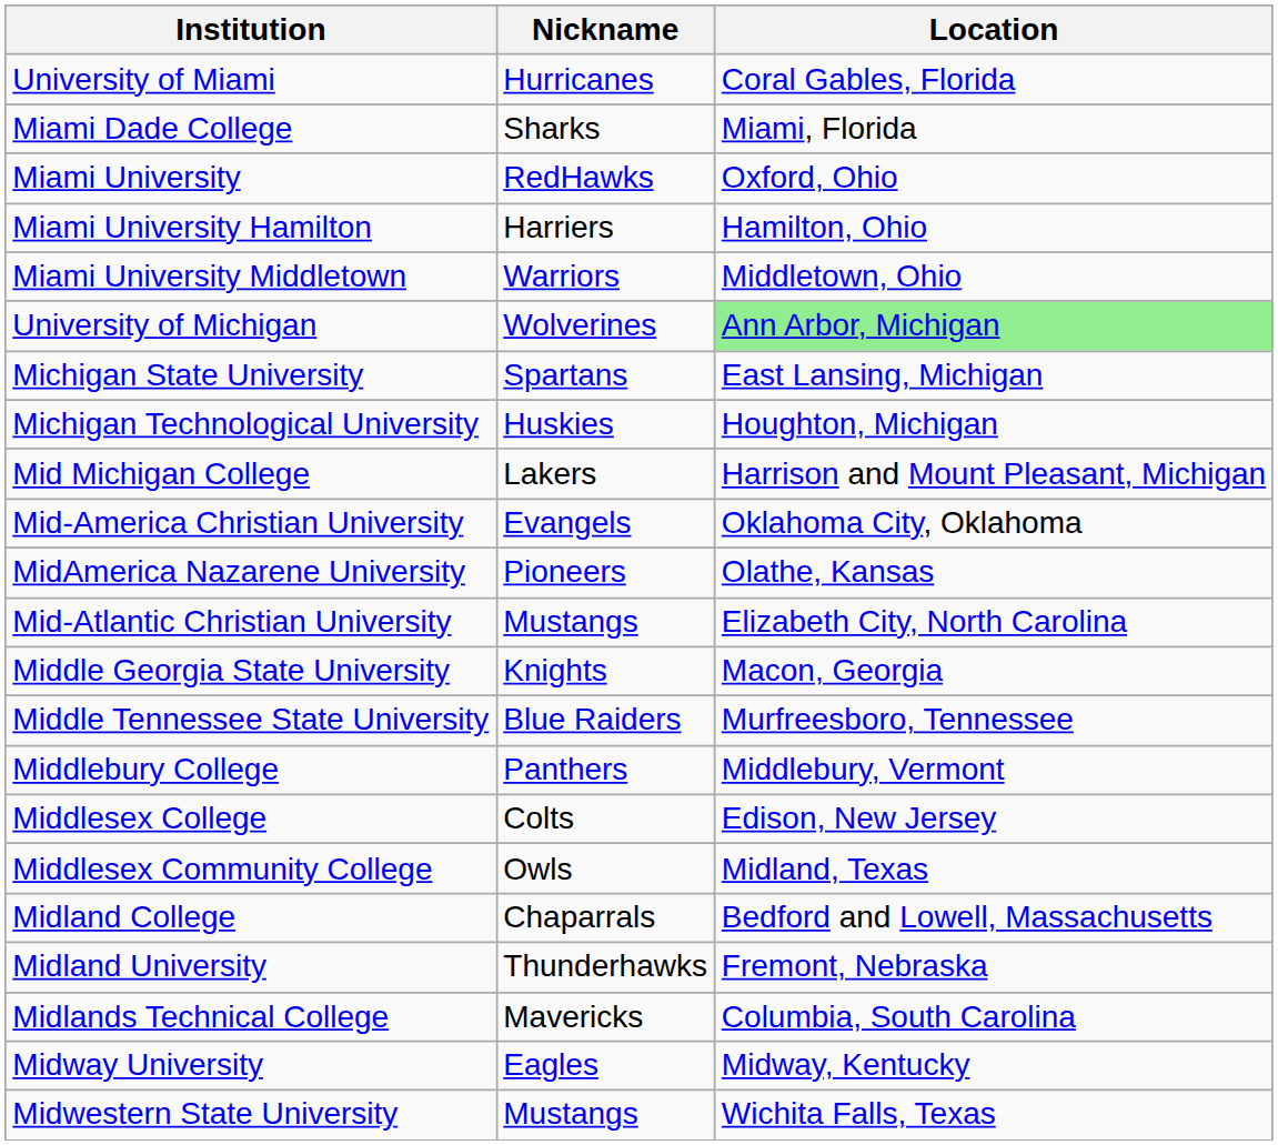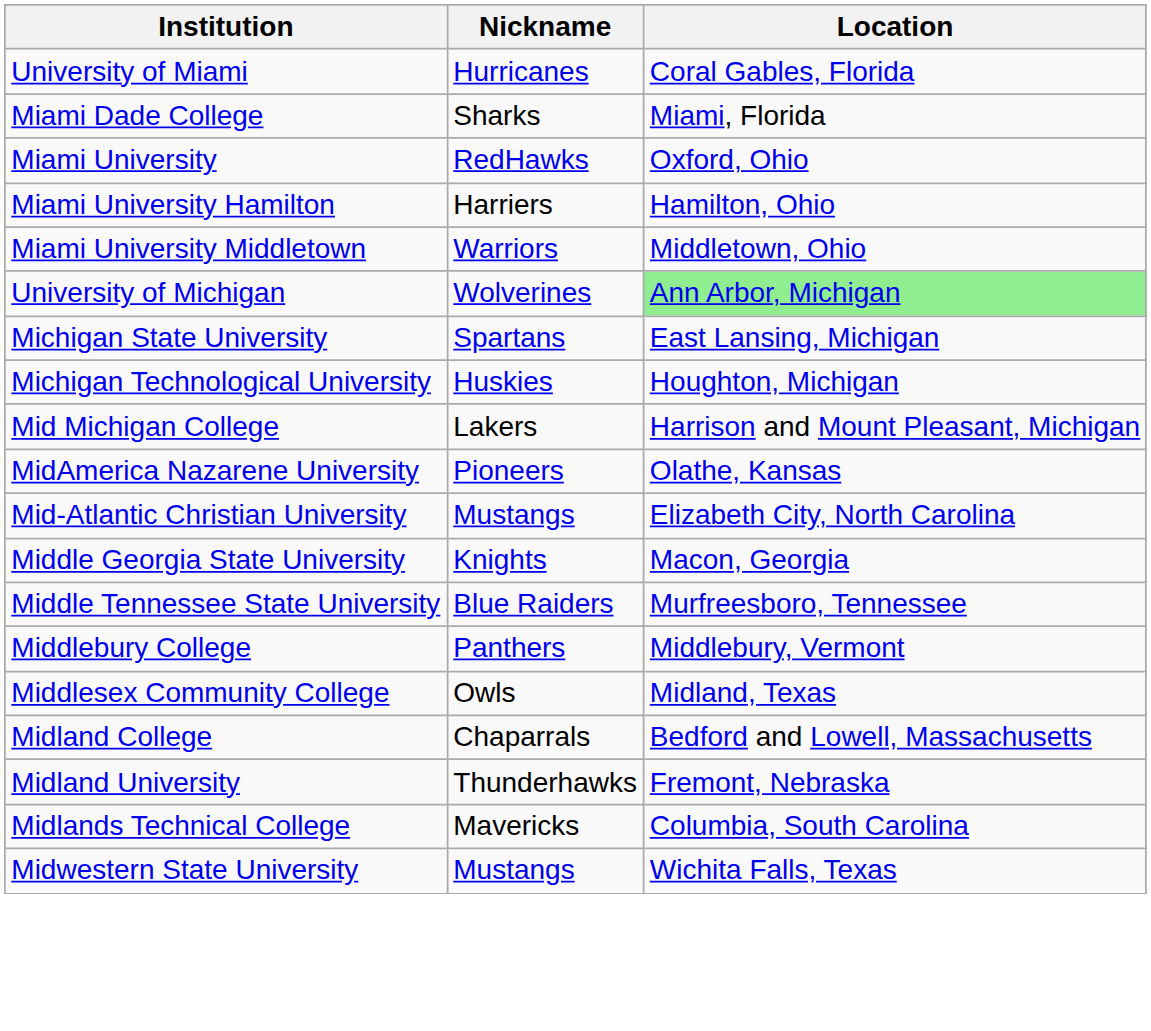- row: Mid-America Christian University | Evangels | Oklahoma City, Oklahoma
- row: Middlesex College | Colts | Edison, New Jersey
- row: Midway University | Eagles | Midway, Kentucky
